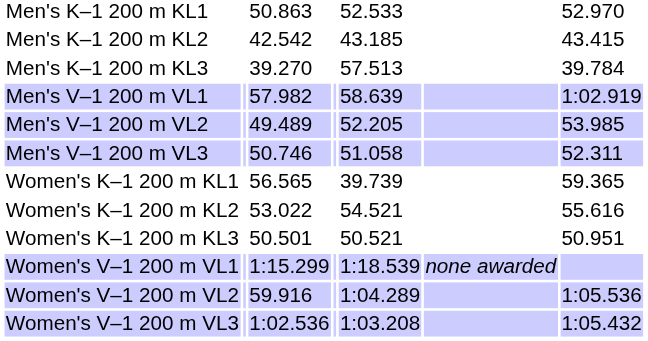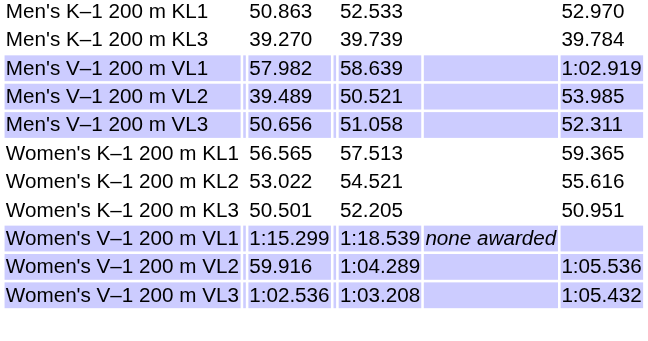- row: Men's K–1 200 m KL2 | 42.542 | 43.185 | 43.415
Men's K–1 200 m KL3 | column 5: 57.513 -> 39.739
Men's V–1 200 m VL2 | column 3: 49.489 -> 39.489
Men's V–1 200 m VL2 | column 5: 52.205 -> 50.521
Men's V–1 200 m VL3 | column 3: 50.746 -> 50.656
Women's K–1 200 m KL1 | column 5: 39.739 -> 57.513
Women's K–1 200 m KL3 | column 5: 50.521 -> 52.205
